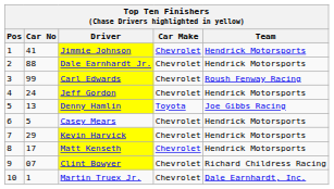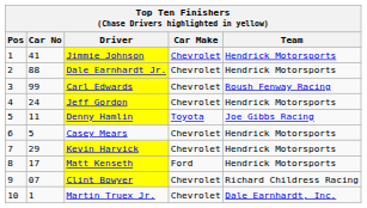Denny Hamlin | Car No: 13 -> 11
Matt Kenseth | Car Make: Chevrolet -> Ford
